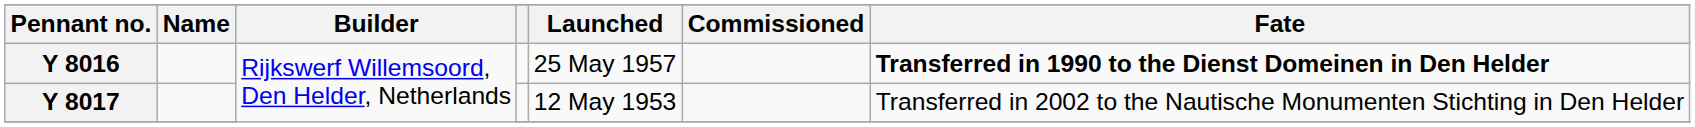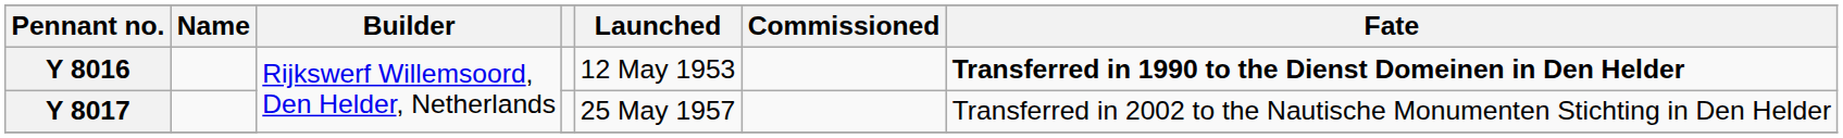Y 8016 | Launched: 25 May 1957 -> 12 May 1953
Y 8017 | Launched: 12 May 1953 -> 25 May 1957
